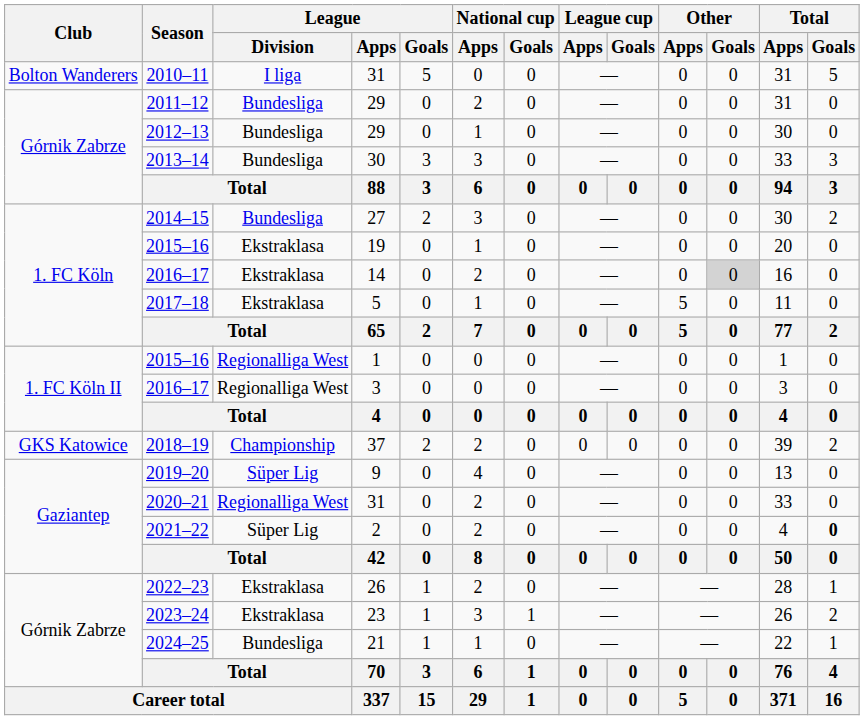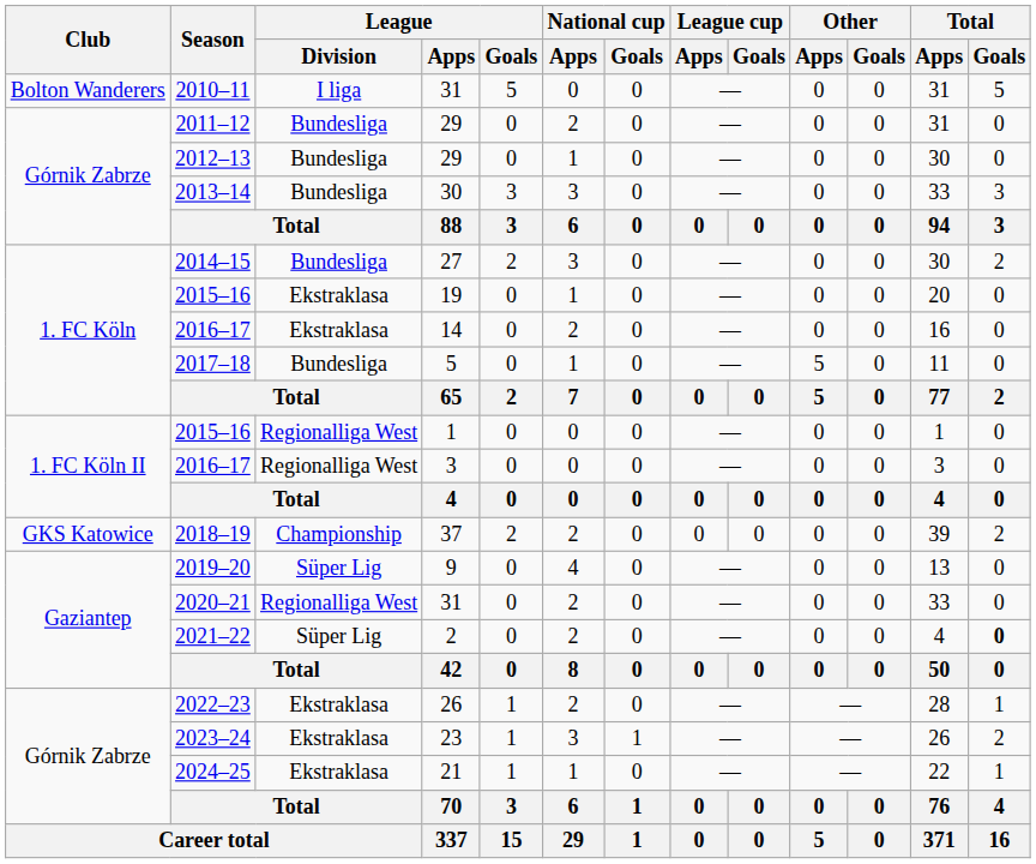2016–17 / 14 | Other / Goals: lightgrey background -> no background
2017–18 | League / Division: Ekstraklasa -> Bundesliga
2024–25 | League / Division: Bundesliga -> Ekstraklasa
